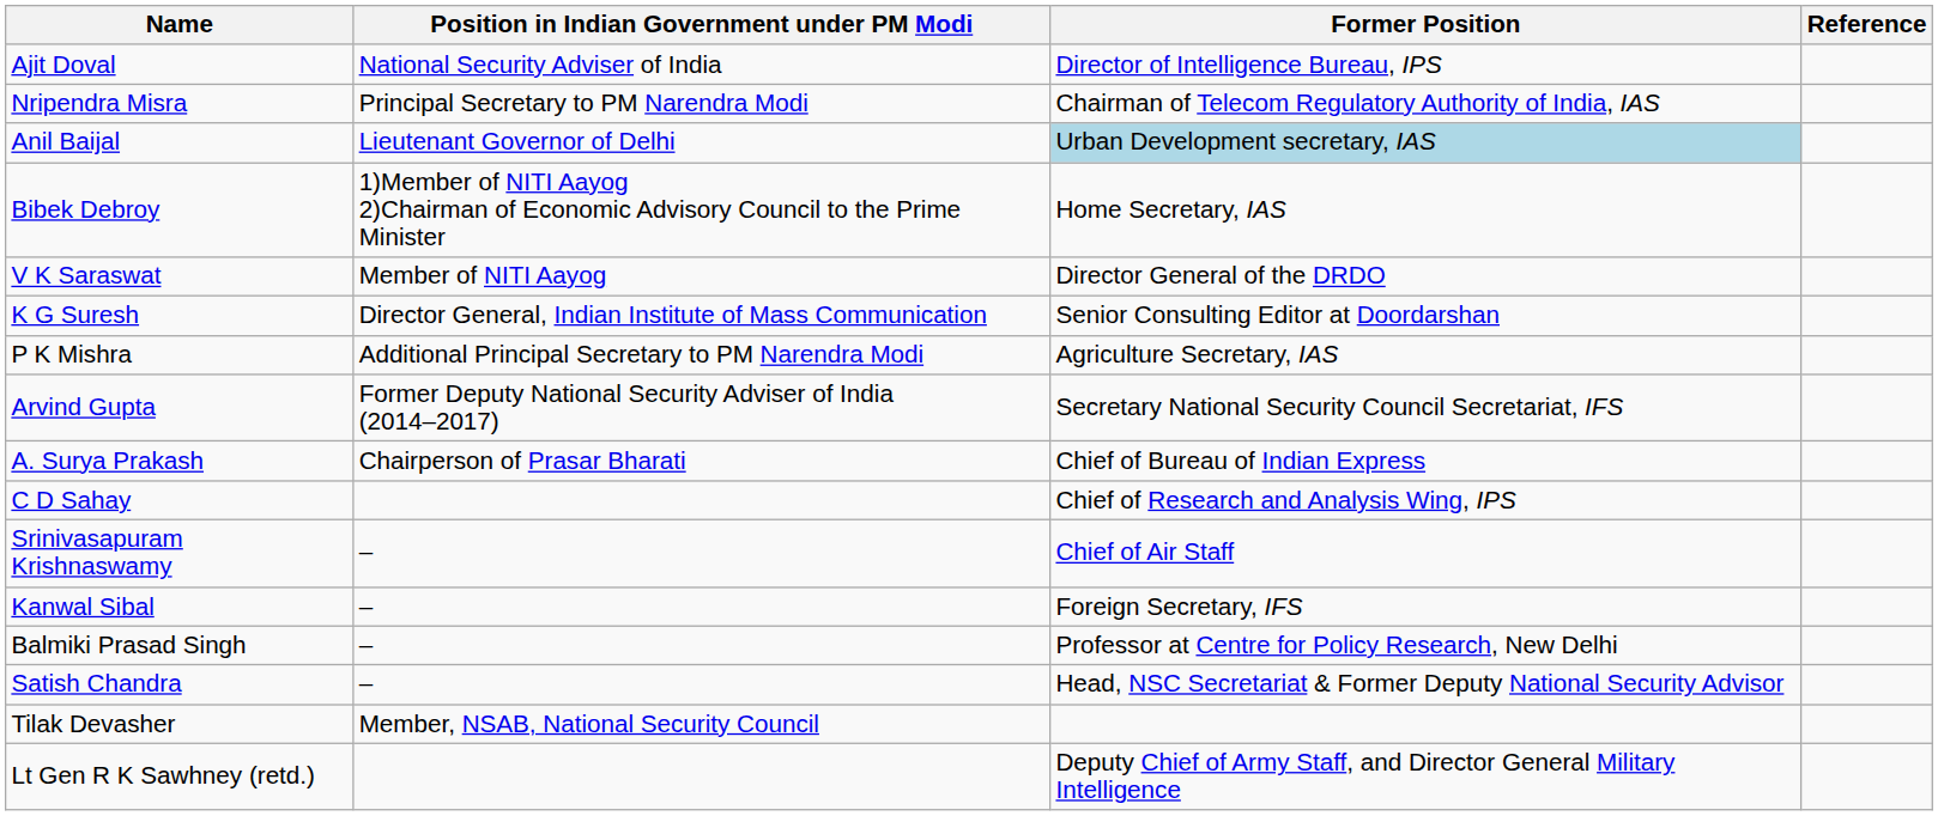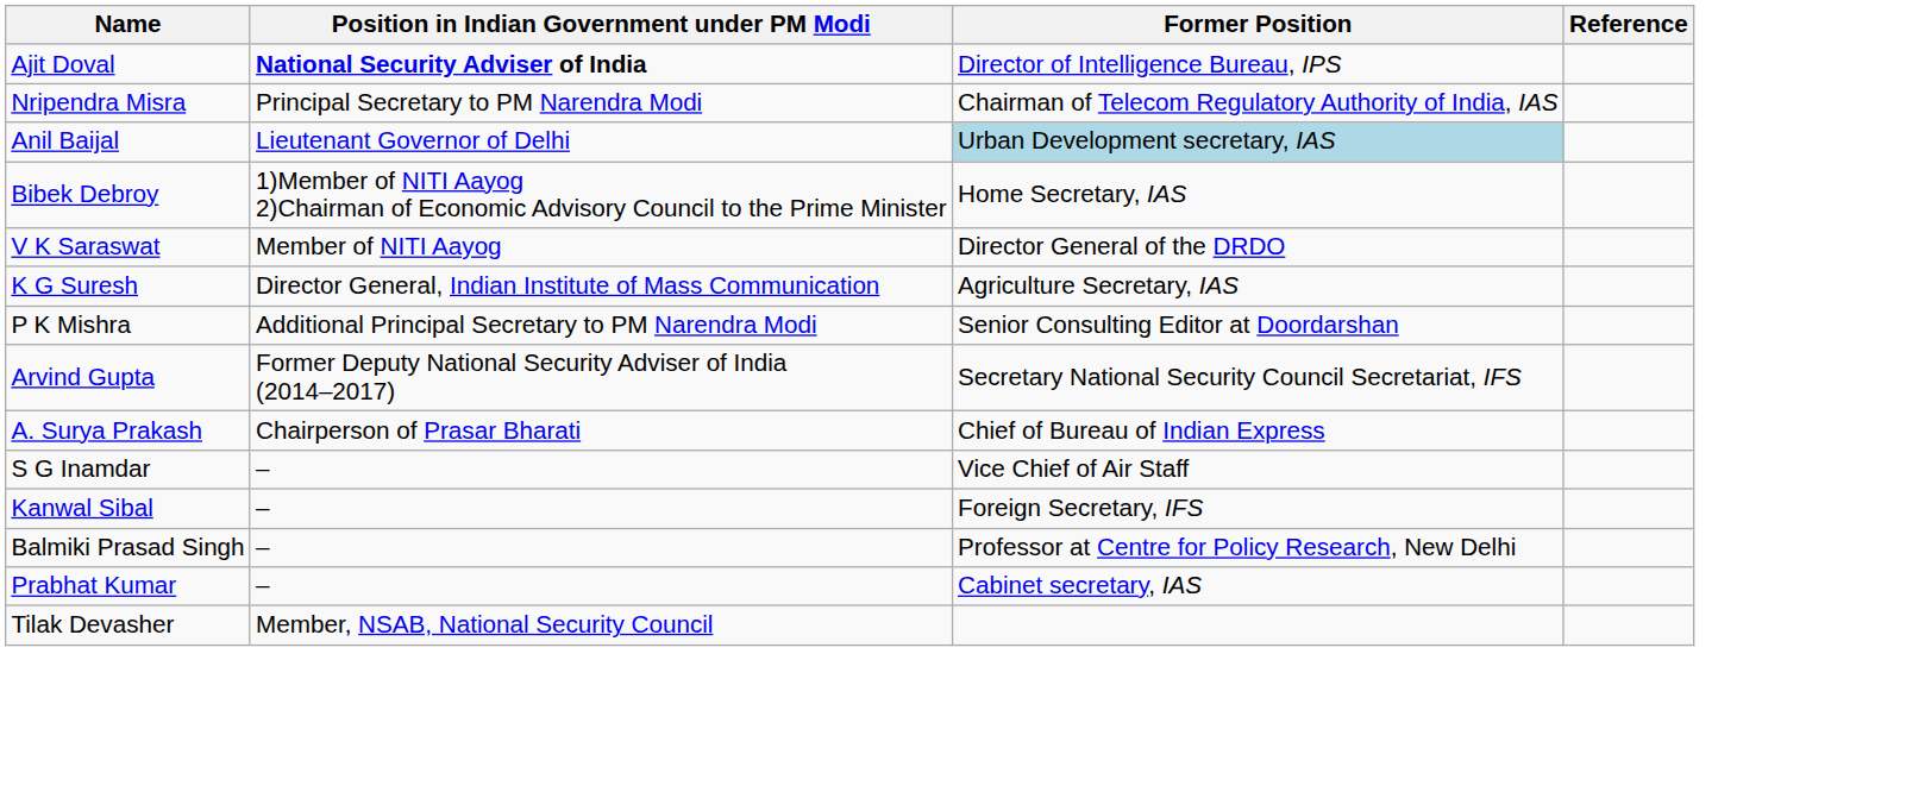Ajit Doval | Position in Indian Government under PM Modi: normal -> bold
K G Suresh | Former Position: Senior Consulting Editor at Doordarshan -> Agriculture Secretary, IAS
P K Mishra | Former Position: Agriculture Secretary, IAS -> Senior Consulting Editor at Doordarshan
- row: C D Sahay | Chief of Research and Analysis Wing, IPS
+ row: S G Inamdar | – | Vice Chief of Air Staff
- row: Srinivasapuram Krishnaswamy | – | Chief of Air Staff
+ row: Prabhat Kumar | – | Cabinet secretary, IAS
- row: Satish Chandra | – | Head, NSC Secretariat & Former Deputy National Security Advisor
- row: Lt Gen R K Sawhney (retd.) | Deputy Chief of Army Staff, and Director General Military Intelligence
